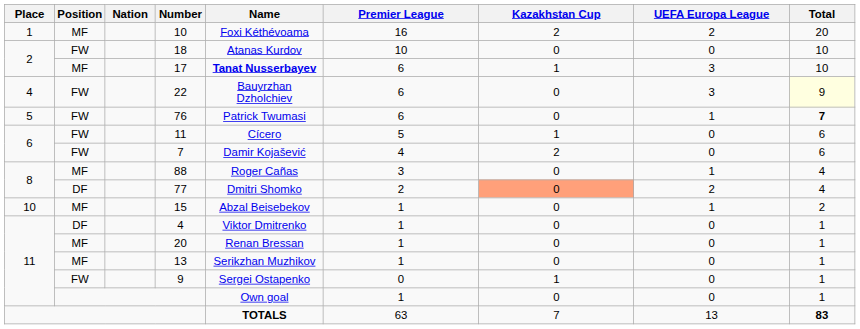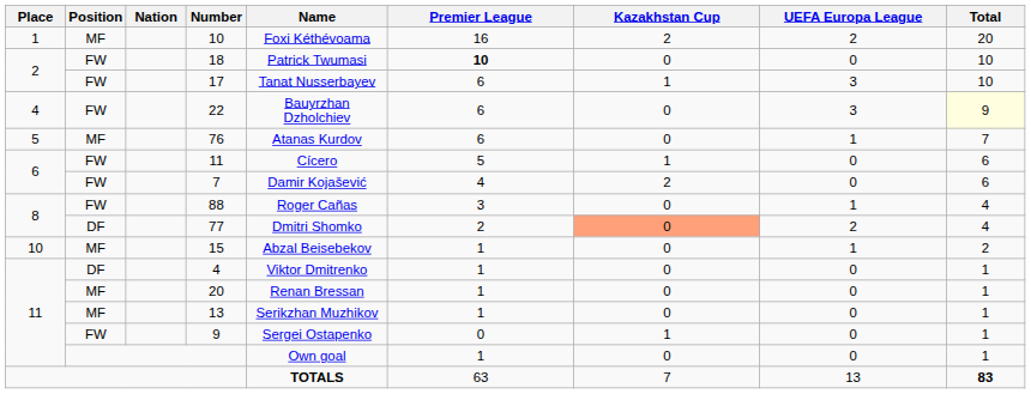18 | Name: Atanas Kurdov -> Patrick Twumasi
18 | Premier League: normal -> bold
17 | Position: MF -> FW
17 | Name: bold -> normal
76 | Position: FW -> MF
76 | Name: Patrick Twumasi -> Atanas Kurdov
76 | Total: bold -> normal
88 | Position: MF -> FW
